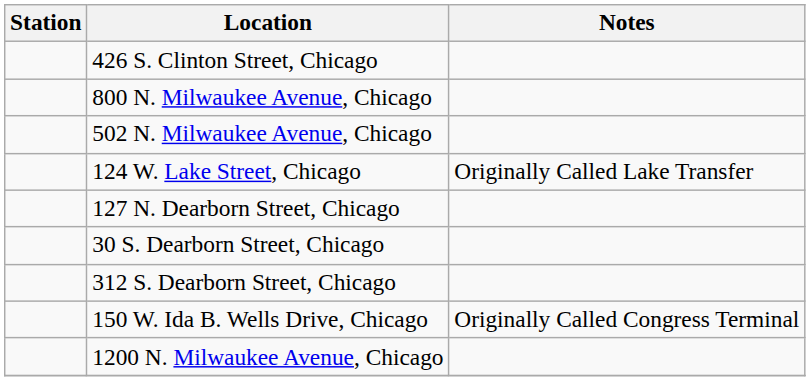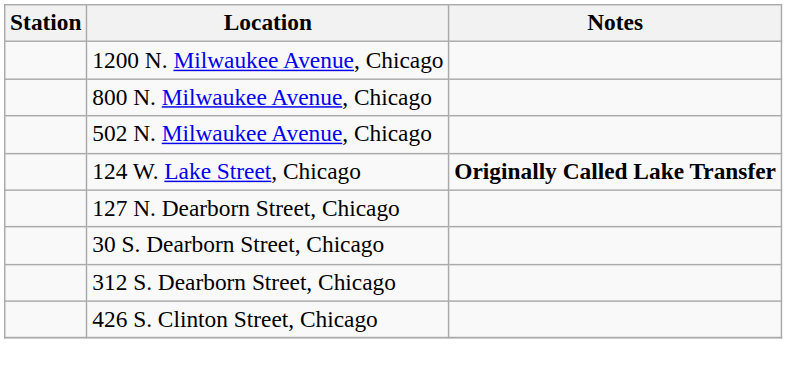rows swapped: 1200 N. Milwaukee Avenue, Chicago <-> 426 S. Clinton Street, Chicago
124 W. Lake Street, Chicago | Notes: normal -> bold
- row: 150 W. Ida B. Wells Drive, Chicago | Originally Called Congress Terminal
